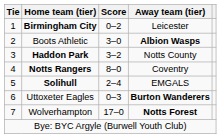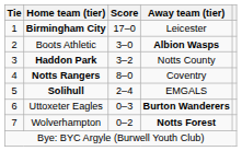Birmingham City | Score: 0–2 -> 17–0
Wolverhampton | Score: 17–0 -> 0–2
